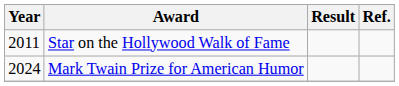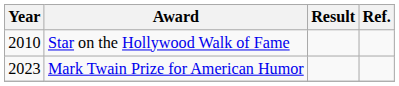Star on the Hollywood Walk of Fame | Year: 2011 -> 2010
Mark Twain Prize for American Humor | Year: 2024 -> 2023
